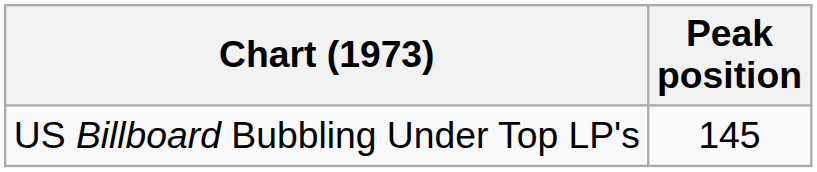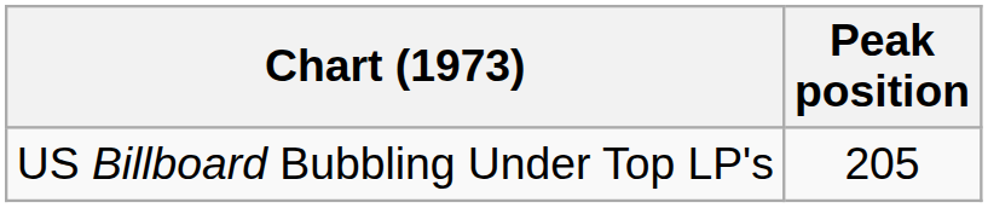US Billboard Bubbling Under Top LP's | Peak position: 145 -> 205
